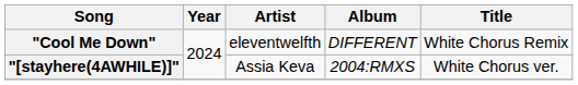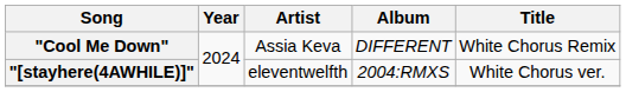"Cool Me Down" | Artist: eleventwelfth -> Assia Keva
"[stayhere(4AWHILE)]" | Artist: Assia Keva -> eleventwelfth
